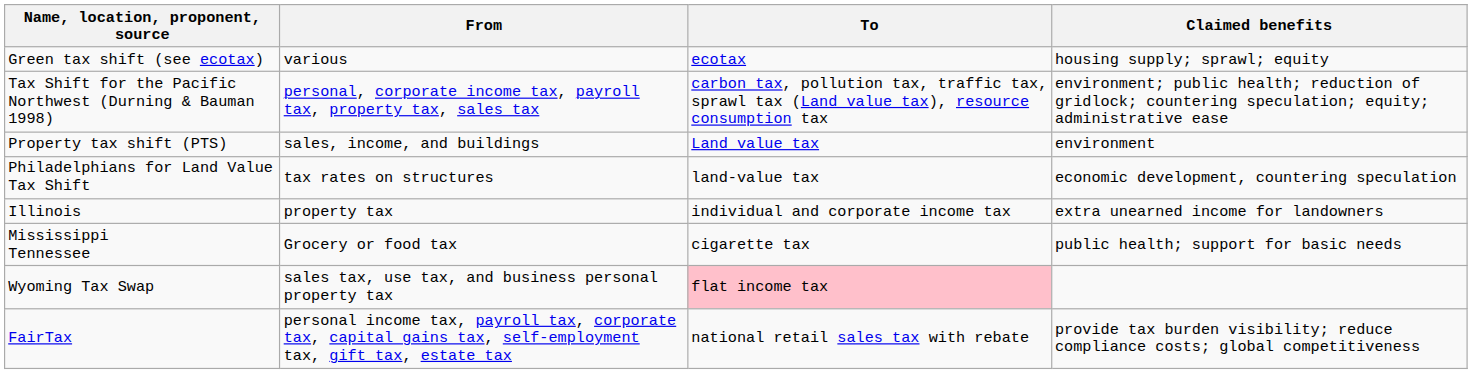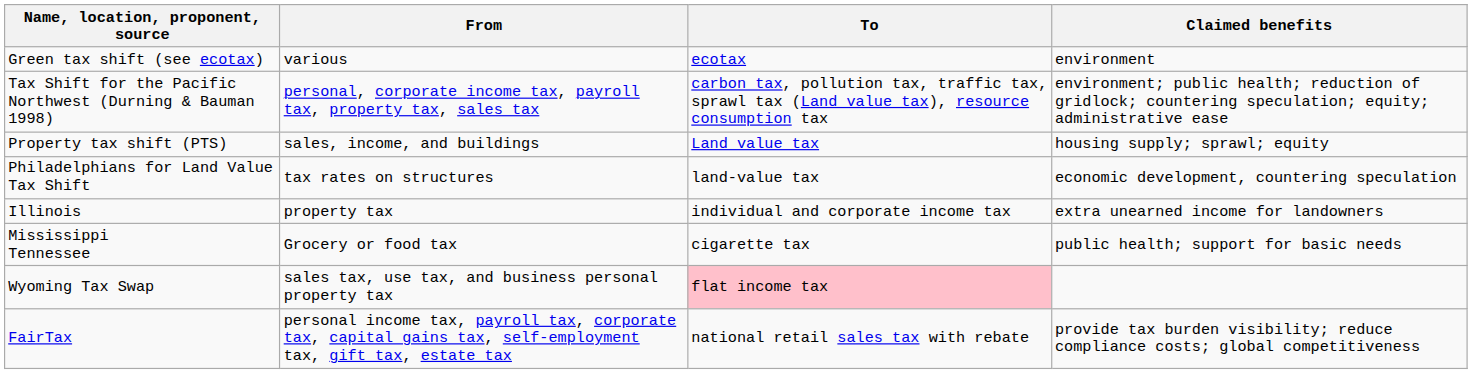Green tax shift (see ecotax) | Claimed benefits: housing supply; sprawl; equity -> environment
Property tax shift (PTS) | Claimed benefits: environment -> housing supply; sprawl; equity
